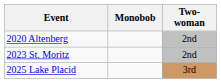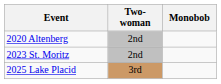columns swapped: Two-woman <-> Monobob
